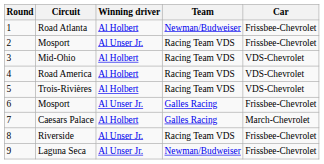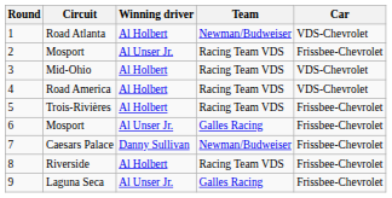1 | Car: Frissbee-Chevrolet -> VDS-Chevrolet
5 | Car: VDS-Chevrolet -> Frissbee-Chevrolet
7 | Winning driver: Al Holbert -> Danny Sullivan
7 | Team: Galles Racing -> Newman/Budweiser
7 | Car: March-Chevrolet -> Frissbee-Chevrolet
8 | Winning driver: Al Unser Jr. -> Al Holbert
9 | Team: Newman/Budweiser -> Galles Racing
